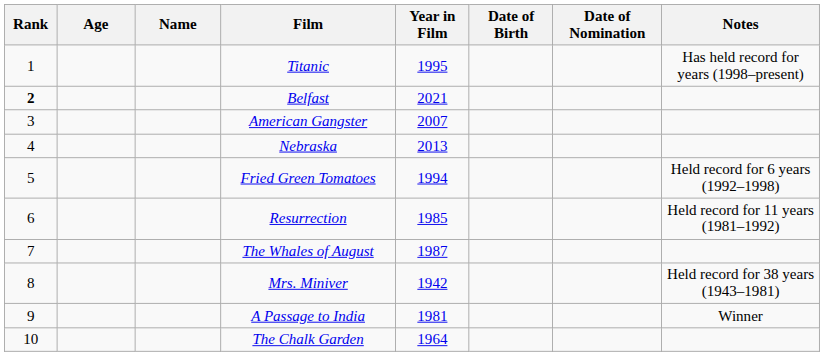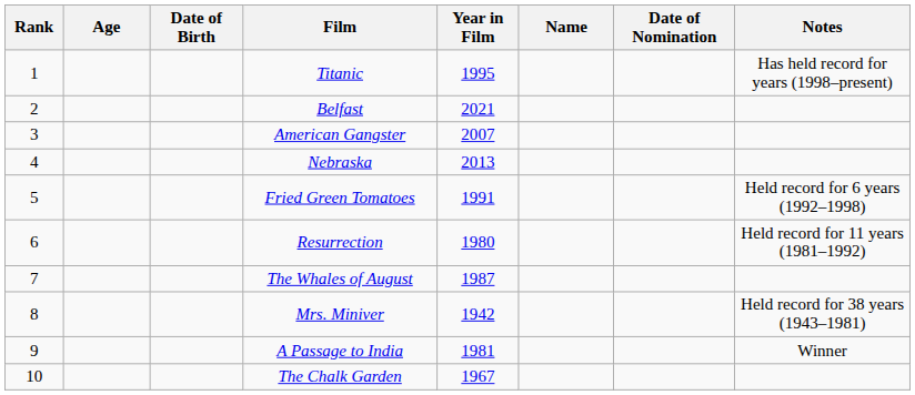columns swapped: Name <-> Date of Birth
Belfast | Rank: bold -> normal
Fried Green Tomatoes | Year in Film: 1994 -> 1991
Resurrection | Year in Film: 1985 -> 1980
The Chalk Garden | Year in Film: 1964 -> 1967
